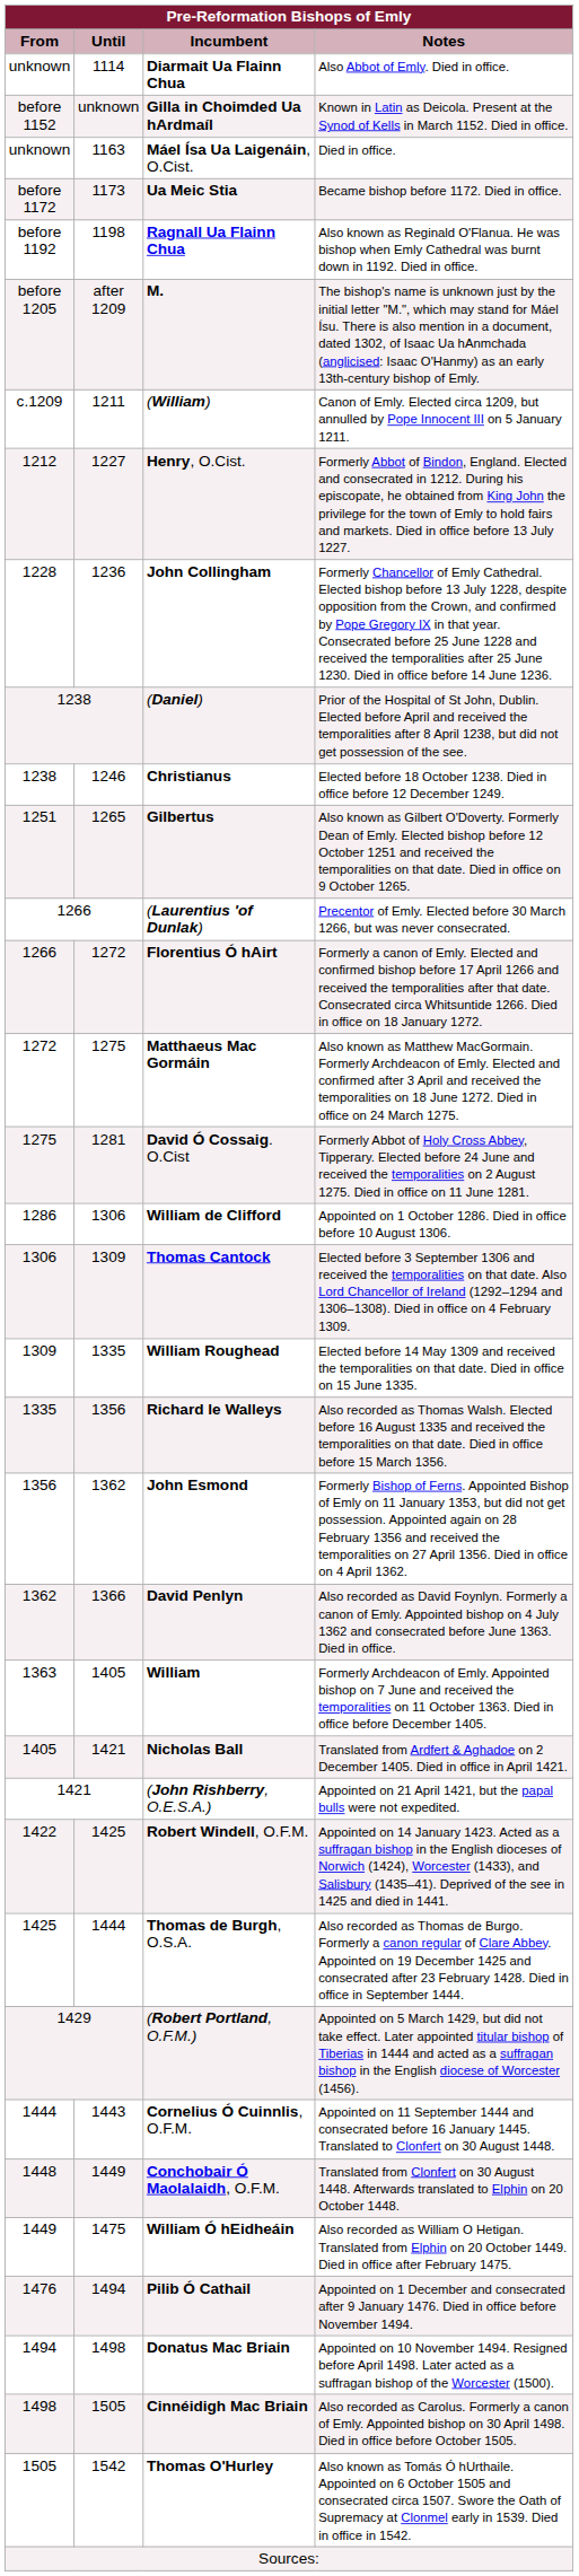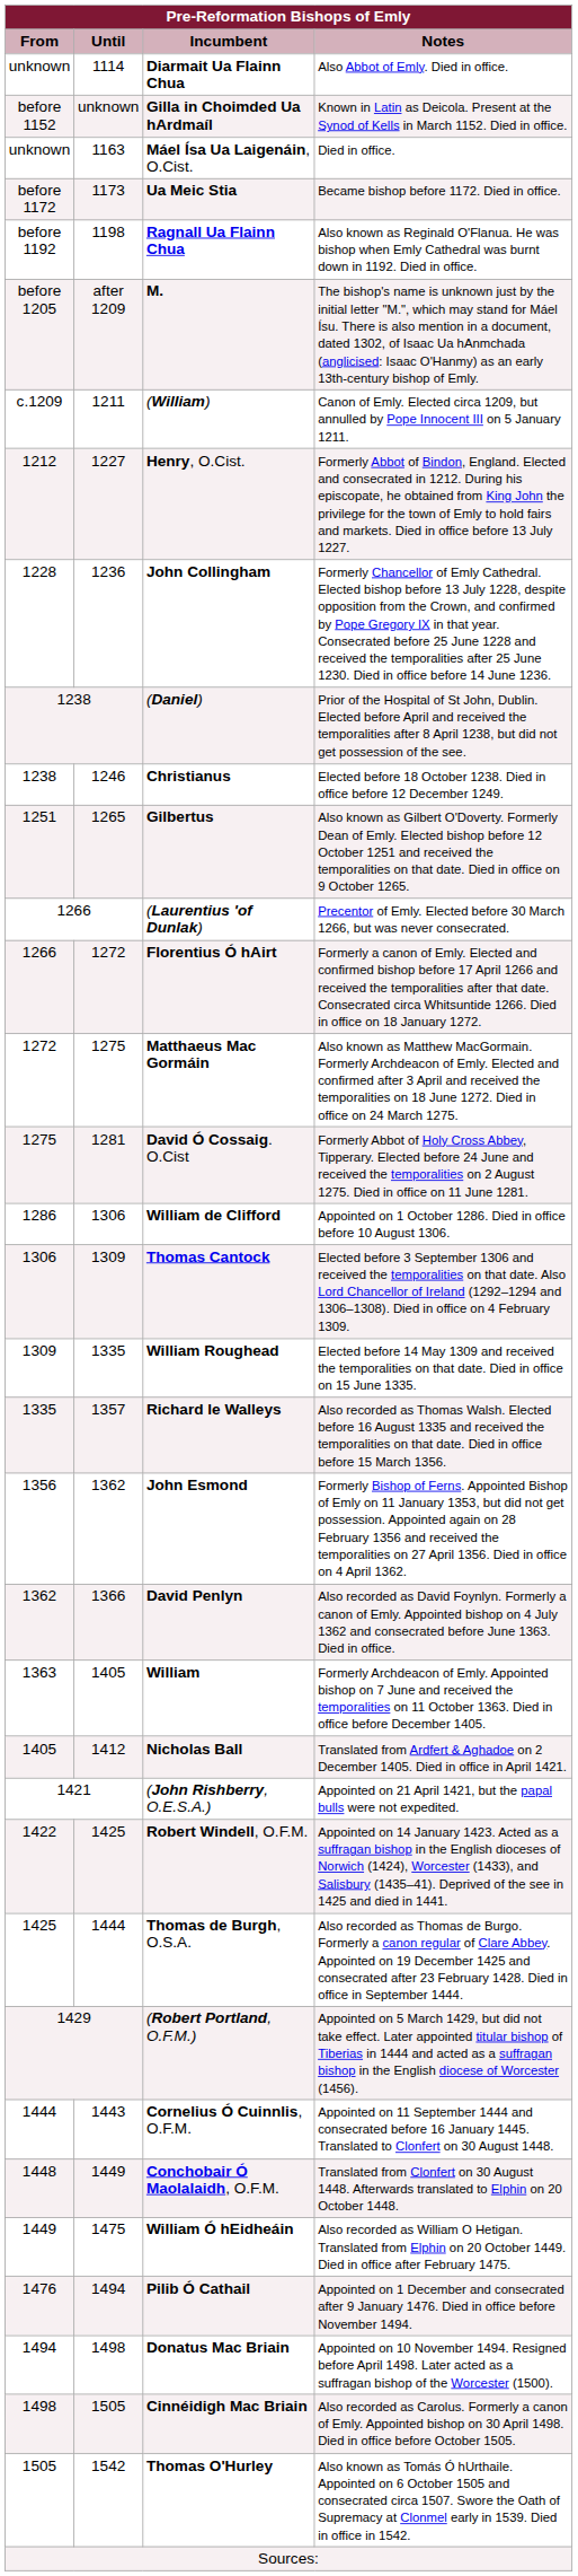Richard le Walleys | Until: 1356 -> 1357
Nicholas Ball | Until: 1421 -> 1412
